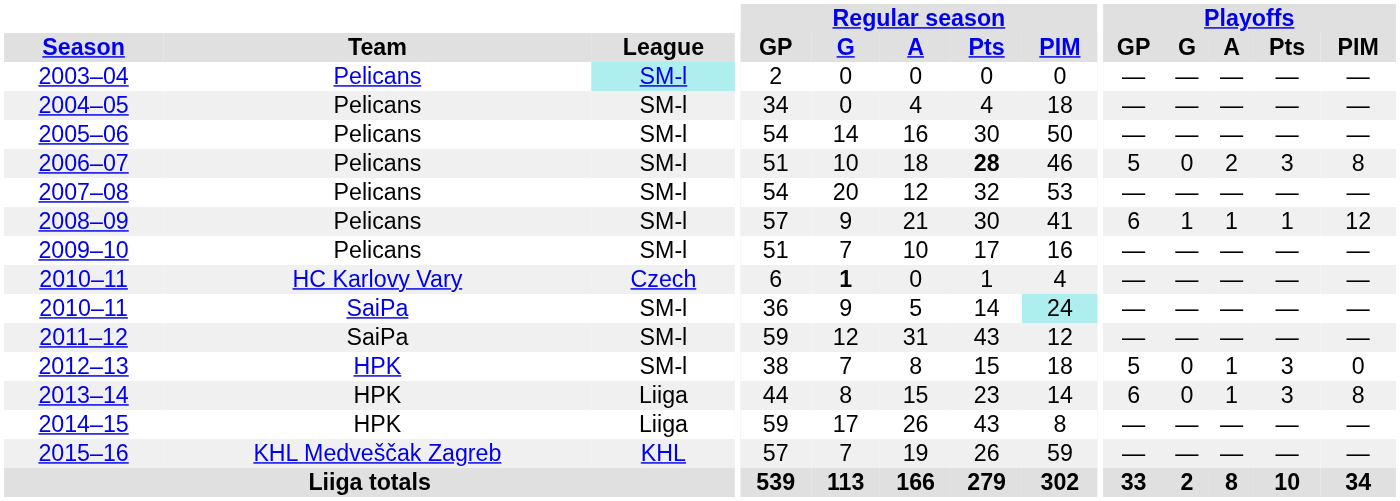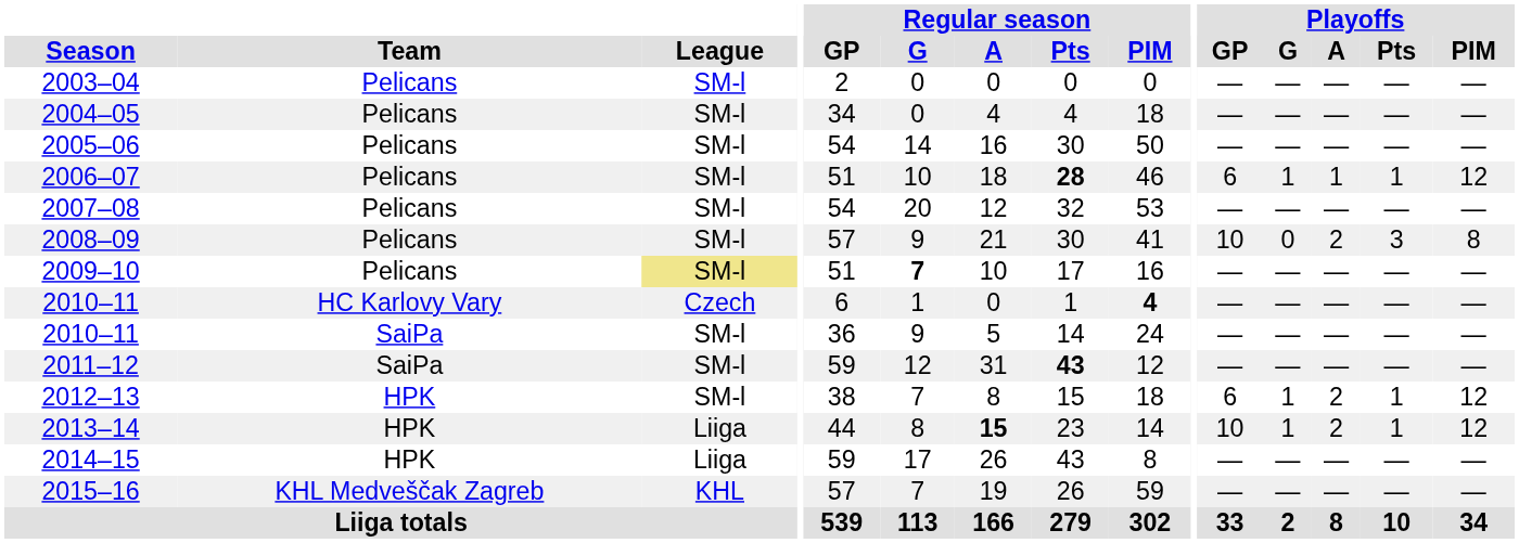2003–04 | League: paleturquoise background -> no background
2006–07 | Playoffs / GP: 5 -> 6
2006–07 | Playoffs / G: 0 -> 1
2006–07 | Playoffs / A: 2 -> 1
2006–07 | Playoffs / Pts: 3 -> 1
2006–07 | Playoffs / PIM: 8 -> 12
2008–09 | Playoffs / GP: 6 -> 10
2008–09 | Playoffs / G: 1 -> 0
2008–09 | Playoffs / A: 1 -> 2
2008–09 | Playoffs / Pts: 1 -> 3
2008–09 | Playoffs / PIM: 12 -> 8
2009–10 | League: no background -> khaki background
2009–10 | Regular season / G: normal -> bold
2010–11 / HC Karlovy Vary | Regular season / G: bold -> normal
2010–11 / HC Karlovy Vary | Regular season / PIM: normal -> bold
2010–11 / SaiPa | Regular season / PIM: paleturquoise background -> no background
2011–12 | Regular season / Pts: normal -> bold
2012–13 | Playoffs / GP: 5 -> 6
2012–13 | Playoffs / G: 0 -> 1
2012–13 | Playoffs / A: 1 -> 2
2012–13 | Playoffs / Pts: 3 -> 1
2012–13 | Playoffs / PIM: 0 -> 12
2013–14 | Regular season / A: normal -> bold
2013–14 | Playoffs / GP: 6 -> 10
2013–14 | Playoffs / G: 0 -> 1
2013–14 | Playoffs / A: 1 -> 2
2013–14 | Playoffs / Pts: 3 -> 1
2013–14 | Playoffs / PIM: 8 -> 12
